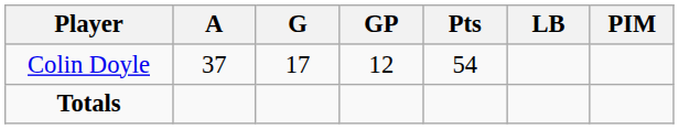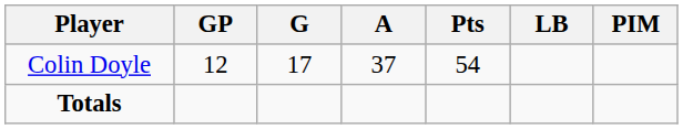columns swapped: GP <-> A
